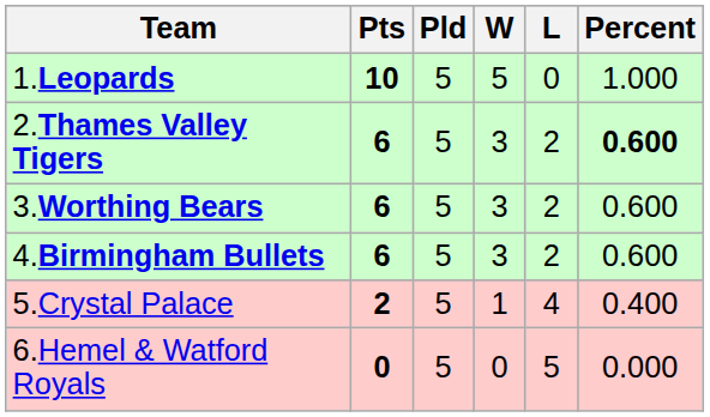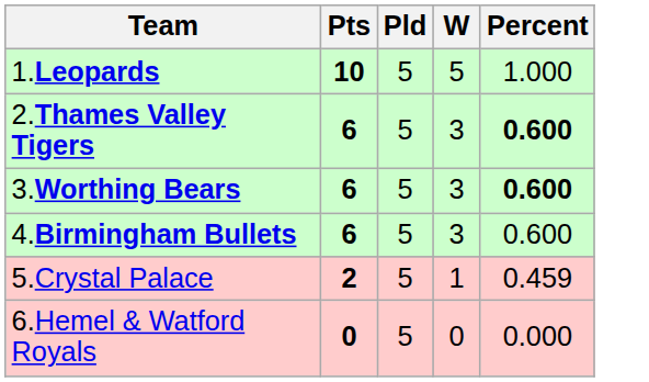- column: L | 0 | 2 | 2 | 2 | 4 | 5
3.Worthing Bears | Percent: normal -> bold
5.Crystal Palace | Percent: 0.400 -> 0.459
